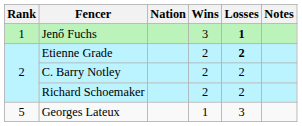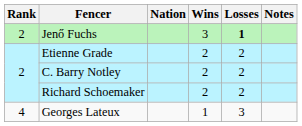Jenő Fuchs | Rank: 1 -> 2
Etienne Grade | Losses: bold -> normal
Georges Lateux | Rank: 5 -> 4
